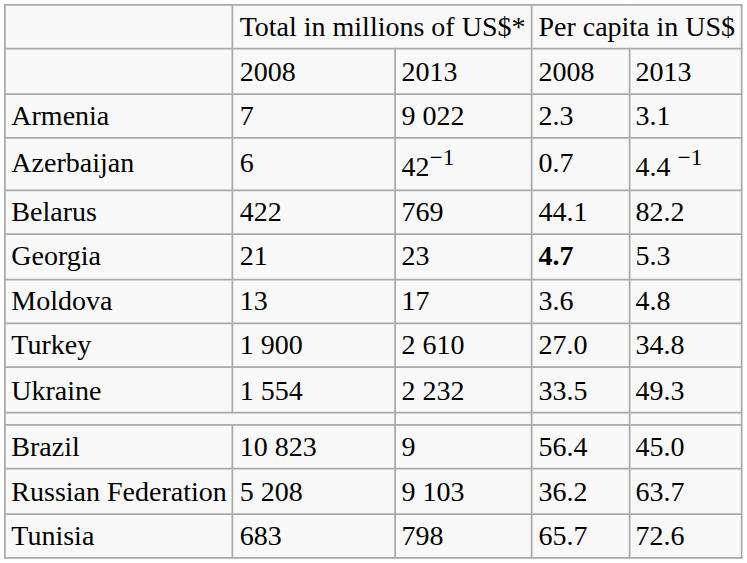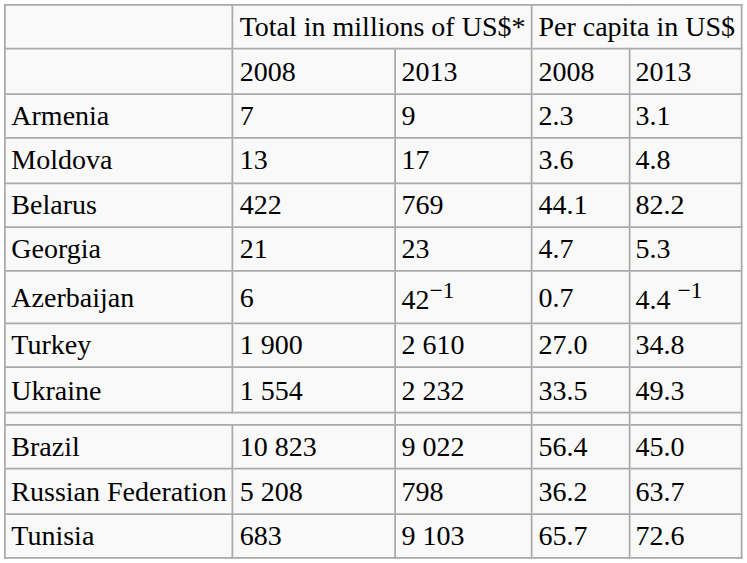Armenia | column 3: 9 022 -> 9
rows swapped: Azerbaijan <-> Moldova
Georgia | column 4: bold -> normal
Brazil | column 3: 9 -> 9 022
Russian Federation | column 3: 9 103 -> 798
Tunisia | column 3: 798 -> 9 103
